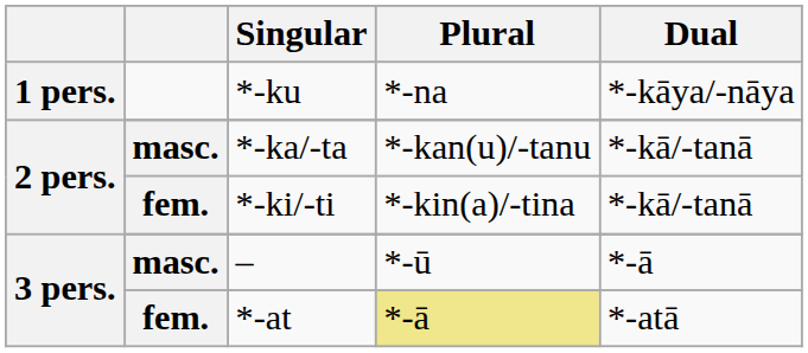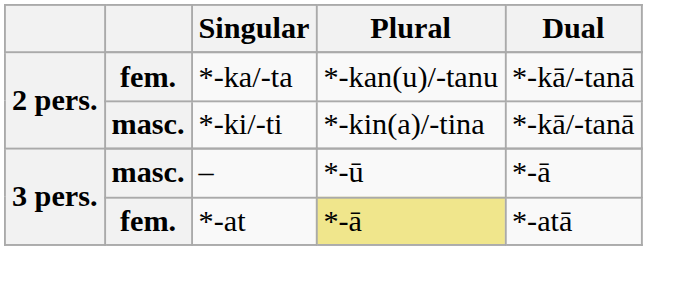- row: 1 pers. | *-ku | *-na | *-kāya/-nāya
*-ka/-ta | column 2: masc. -> fem.
*-ki/-ti | column 2: fem. -> masc.
